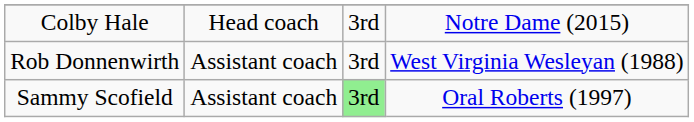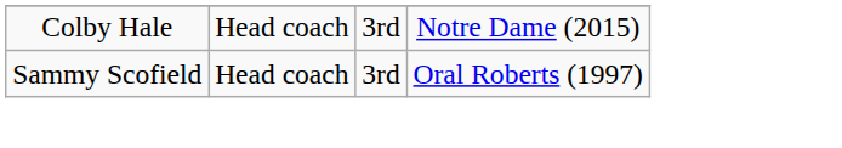- row: Rob Donnenwirth | Assistant coach | 3rd | West Virginia Wesleyan (1988)
Sammy Scofield | column 2: Assistant coach -> Head coach
Sammy Scofield | column 3: lightgreen background -> no background
